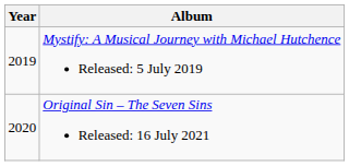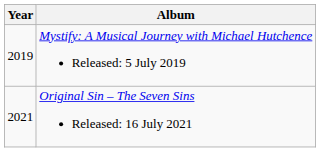Original Sin – The Seven Sins Released: 16 July 2021 | Year: 2020 -> 2021
